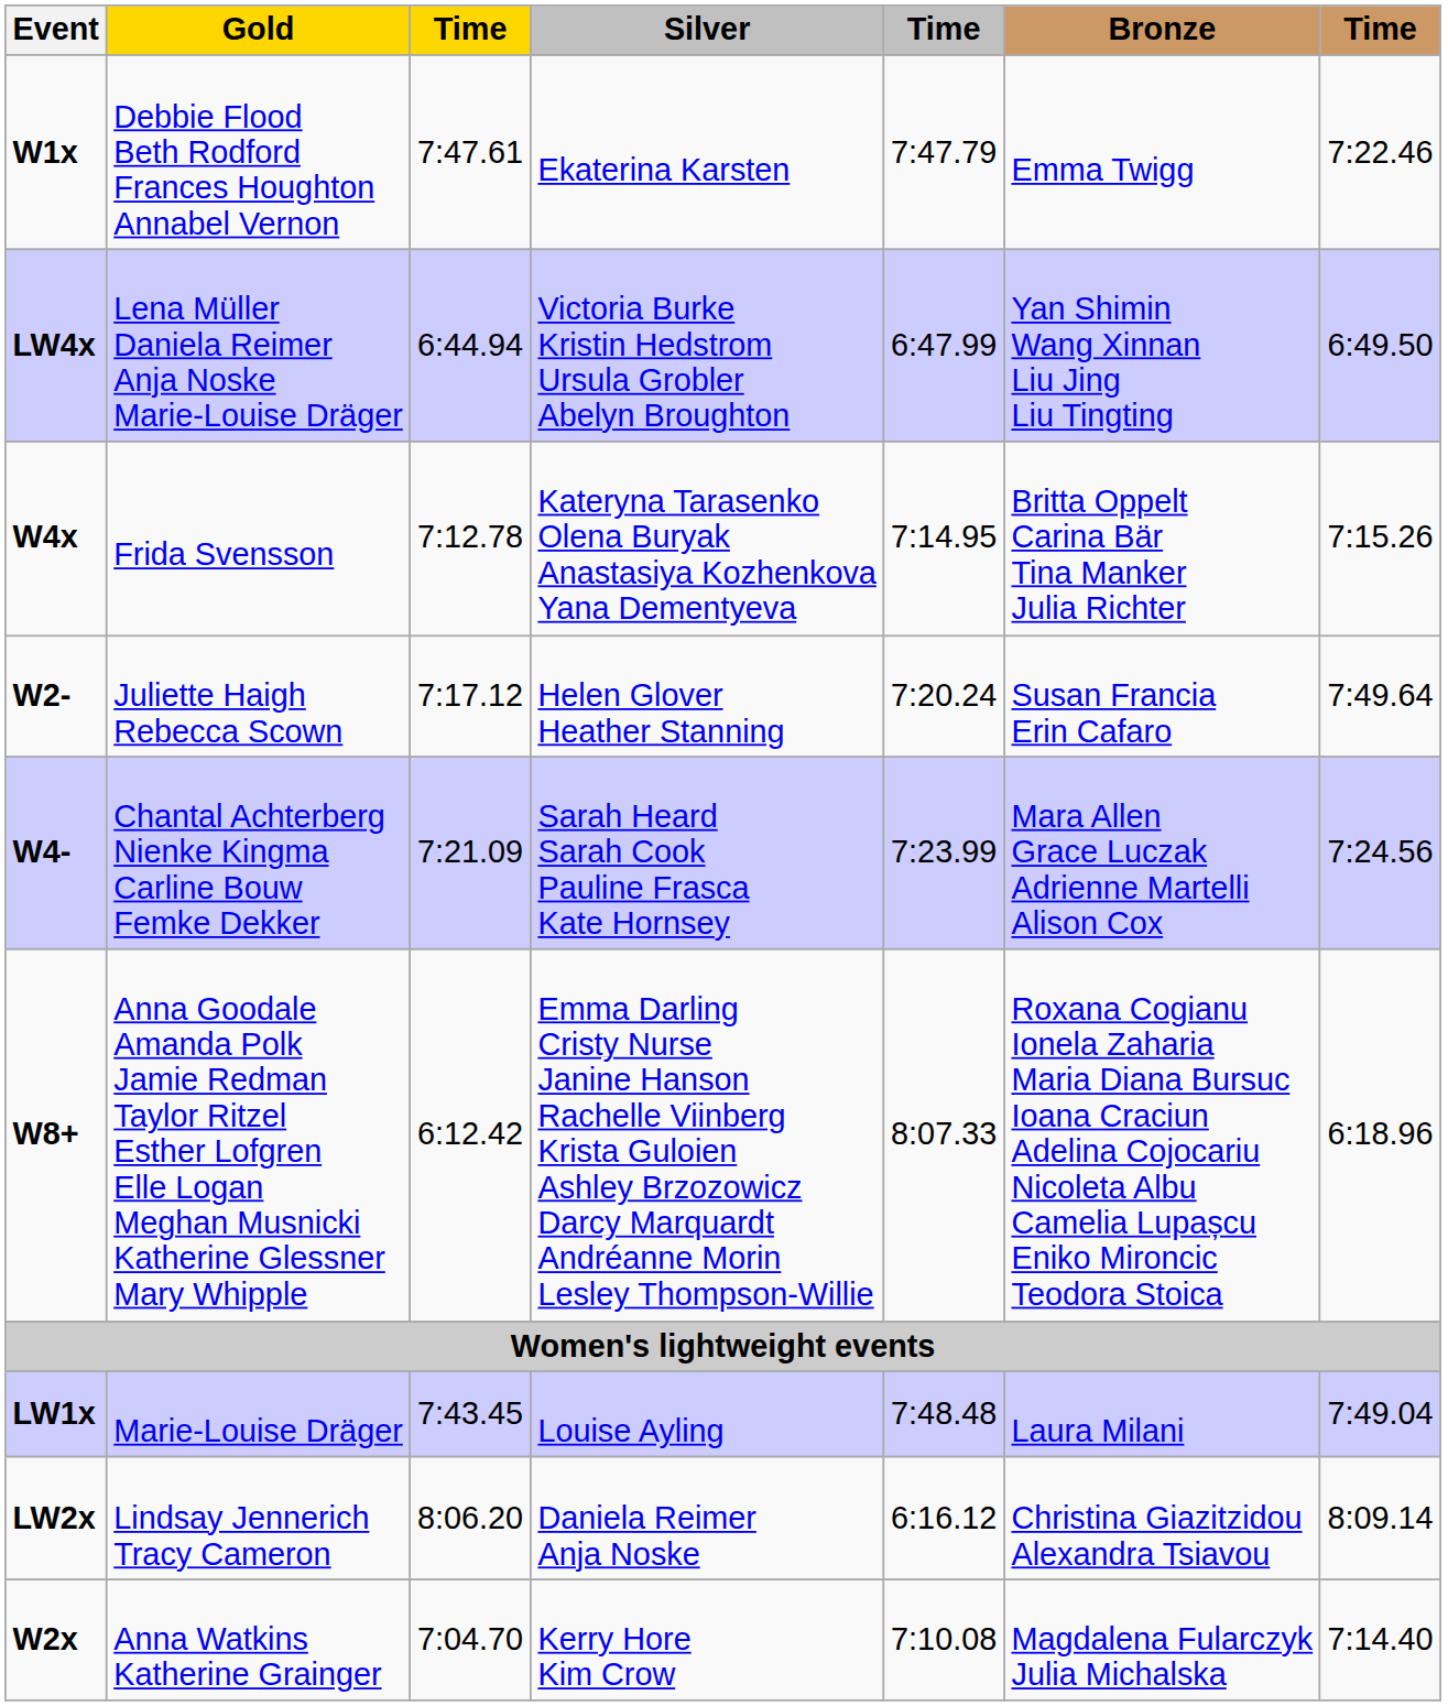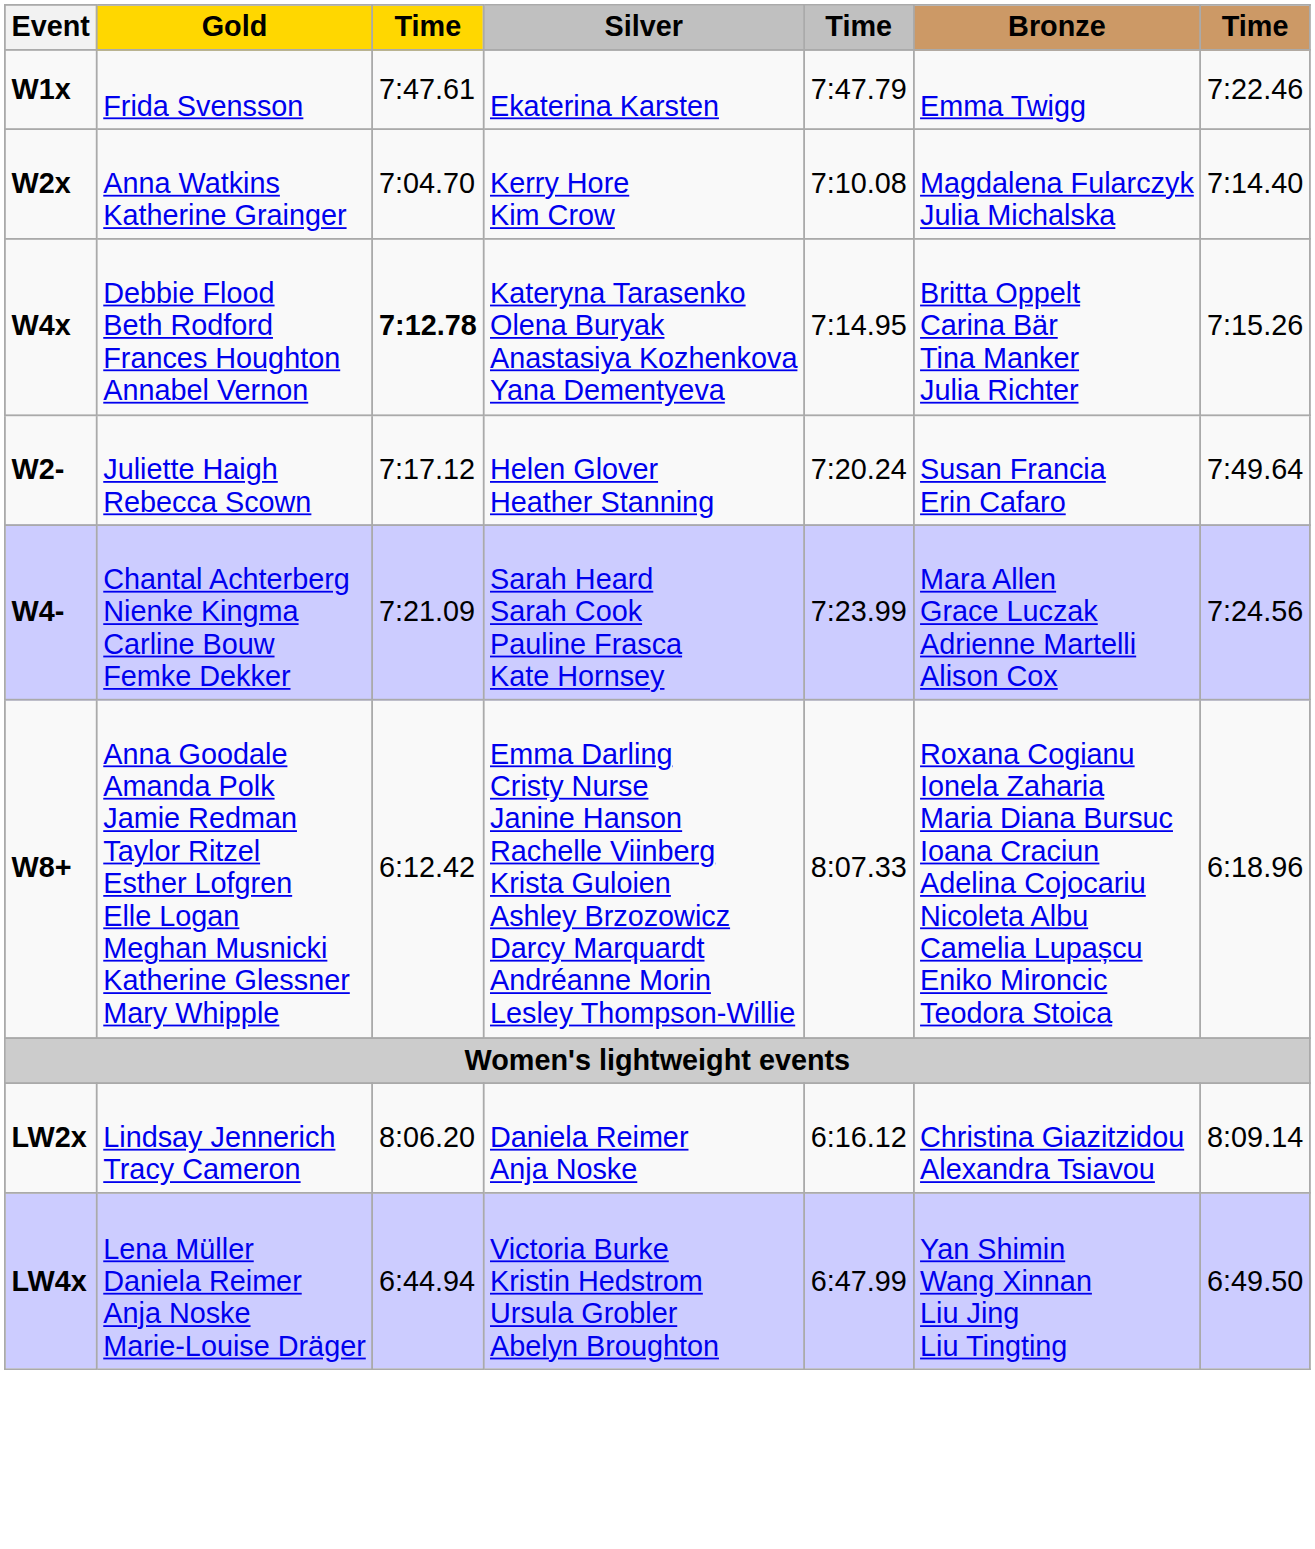W1x | Gold: Debbie Flood Beth Rodford Frances Houghton Annabel Vernon -> Frida Svensson
rows swapped: W2x <-> LW4x
W4x | Gold: Frida Svensson -> Debbie Flood Beth Rodford Frances Houghton Annabel Vernon
W4x | column 3: normal -> bold
- row: LW1x | Marie-Louise Dräger | 7:43.45 | Louise Ayling | 7:48.48 | Laura Milani | 7:49.04
